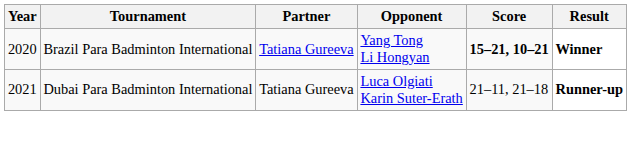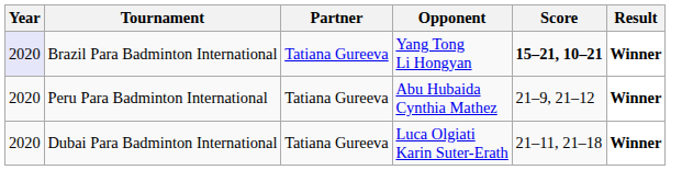Brazil Para Badminton International | Year: no background -> lavender background
+ row: 2020 | Peru Para Badminton International | Tatiana Gureeva | Abu Hubaida Cynthia Mathez | 21–9, 21–12 | Winner
Dubai Para Badminton International | Year: 2021 -> 2020
Dubai Para Badminton International | Result: Runner-up -> Winner
